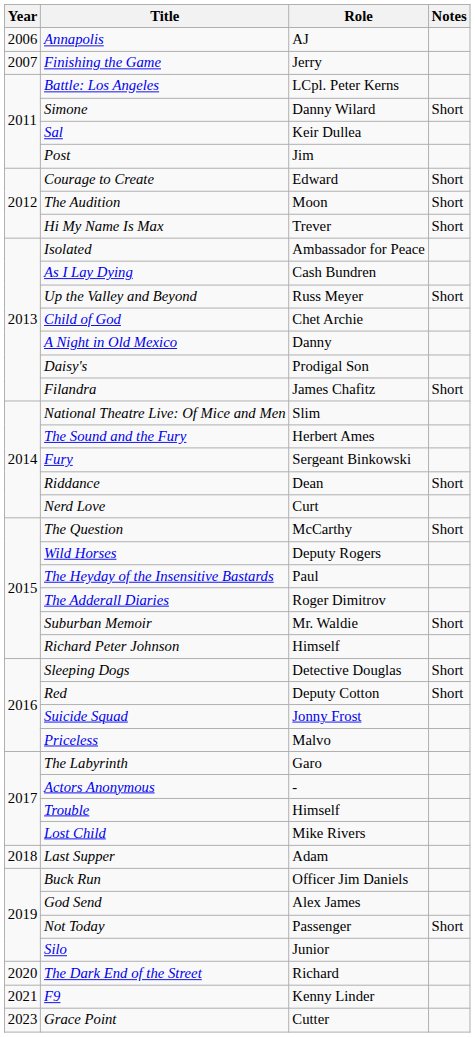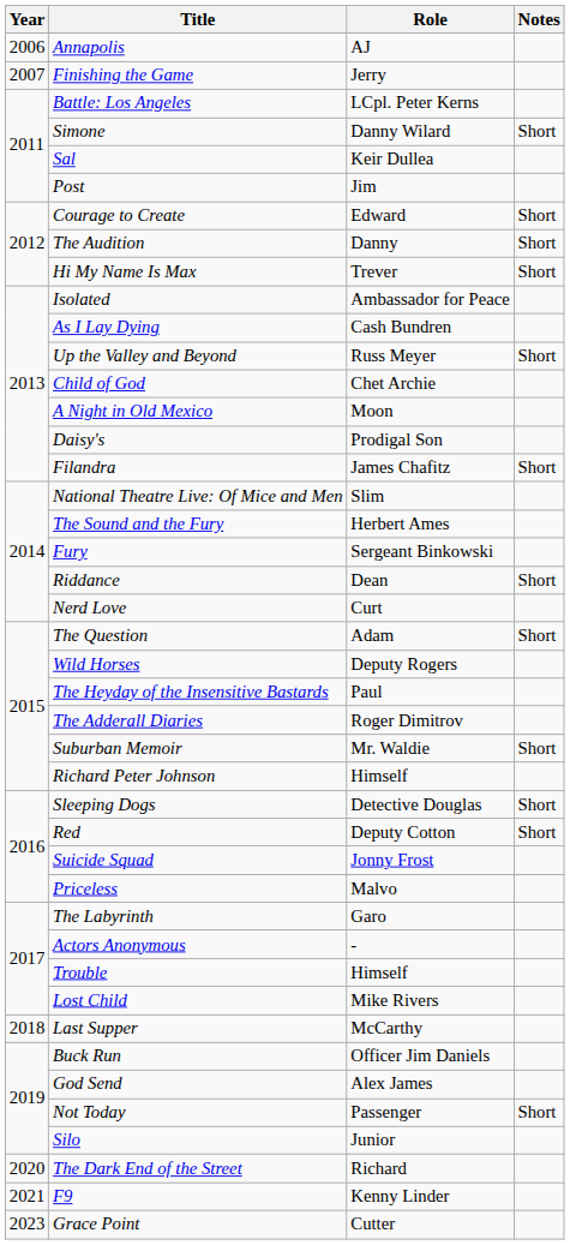The Audition | Role: Moon -> Danny
A Night in Old Mexico | Role: Danny -> Moon
The Question | Role: McCarthy -> Adam
Last Supper | Role: Adam -> McCarthy
